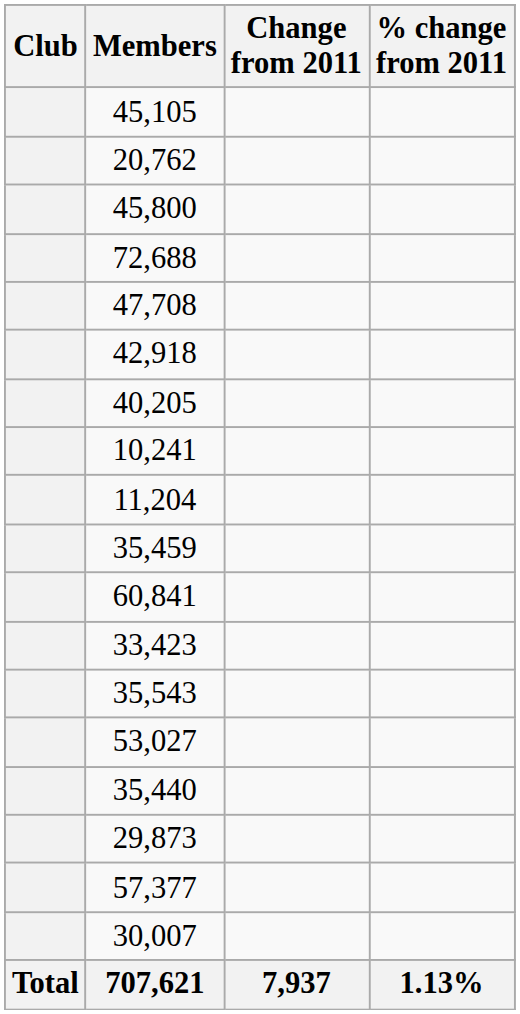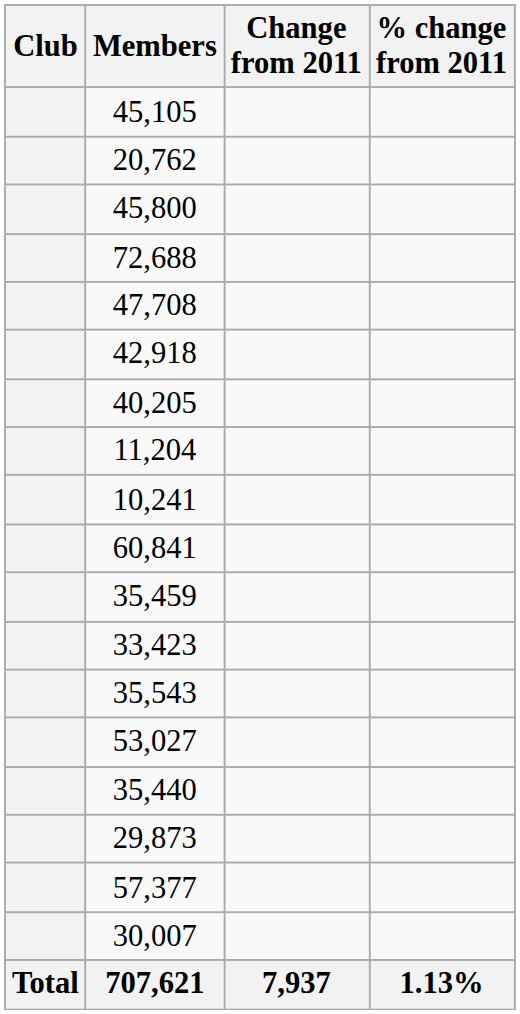rows swapped: 11,204 <-> 10,241
rows swapped: 60,841 <-> 35,459
